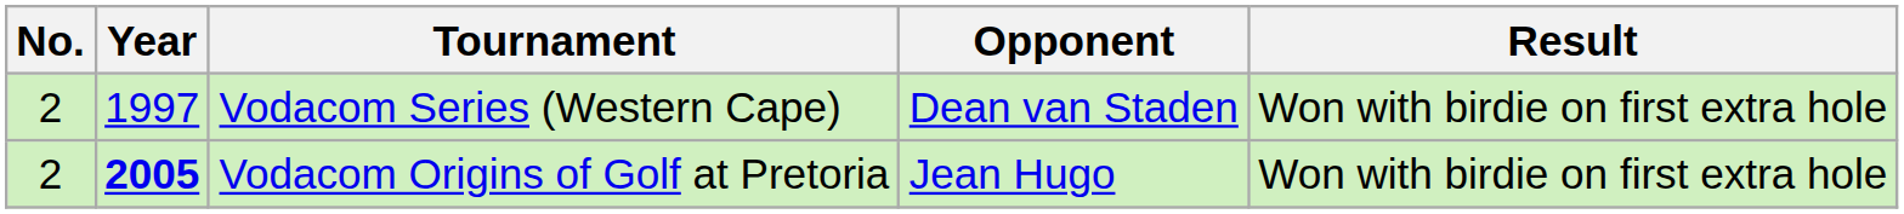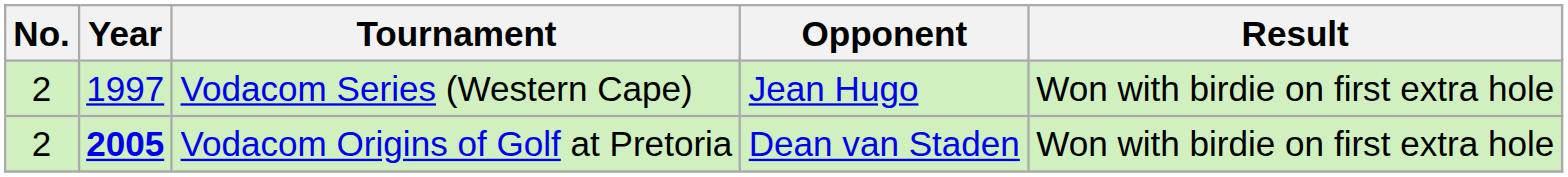Vodacom Series (Western Cape) | Opponent: Dean van Staden -> Jean Hugo
Vodacom Origins of Golf at Pretoria | Opponent: Jean Hugo -> Dean van Staden
